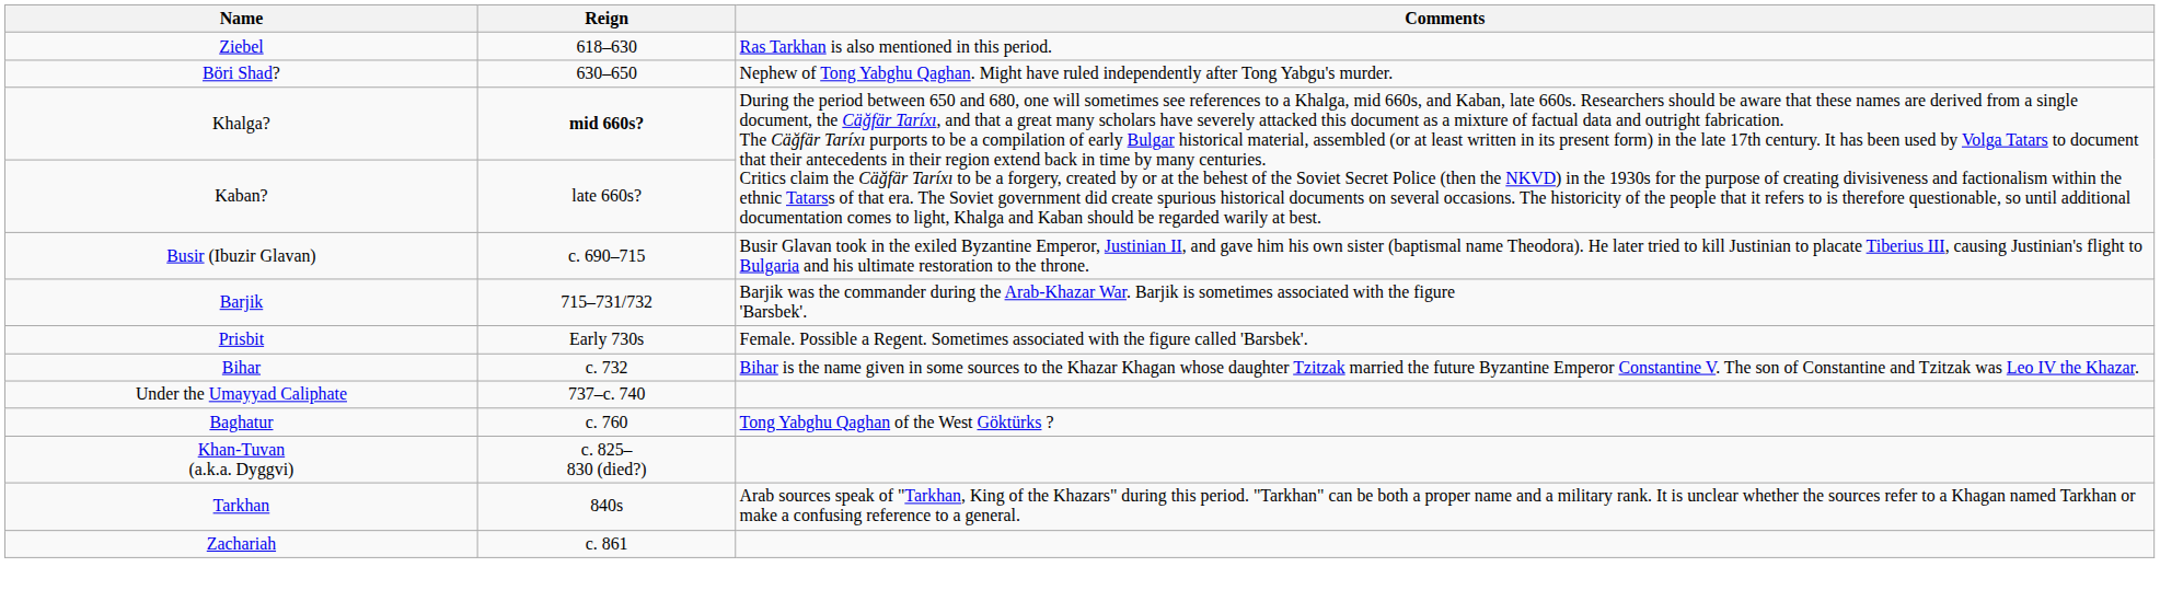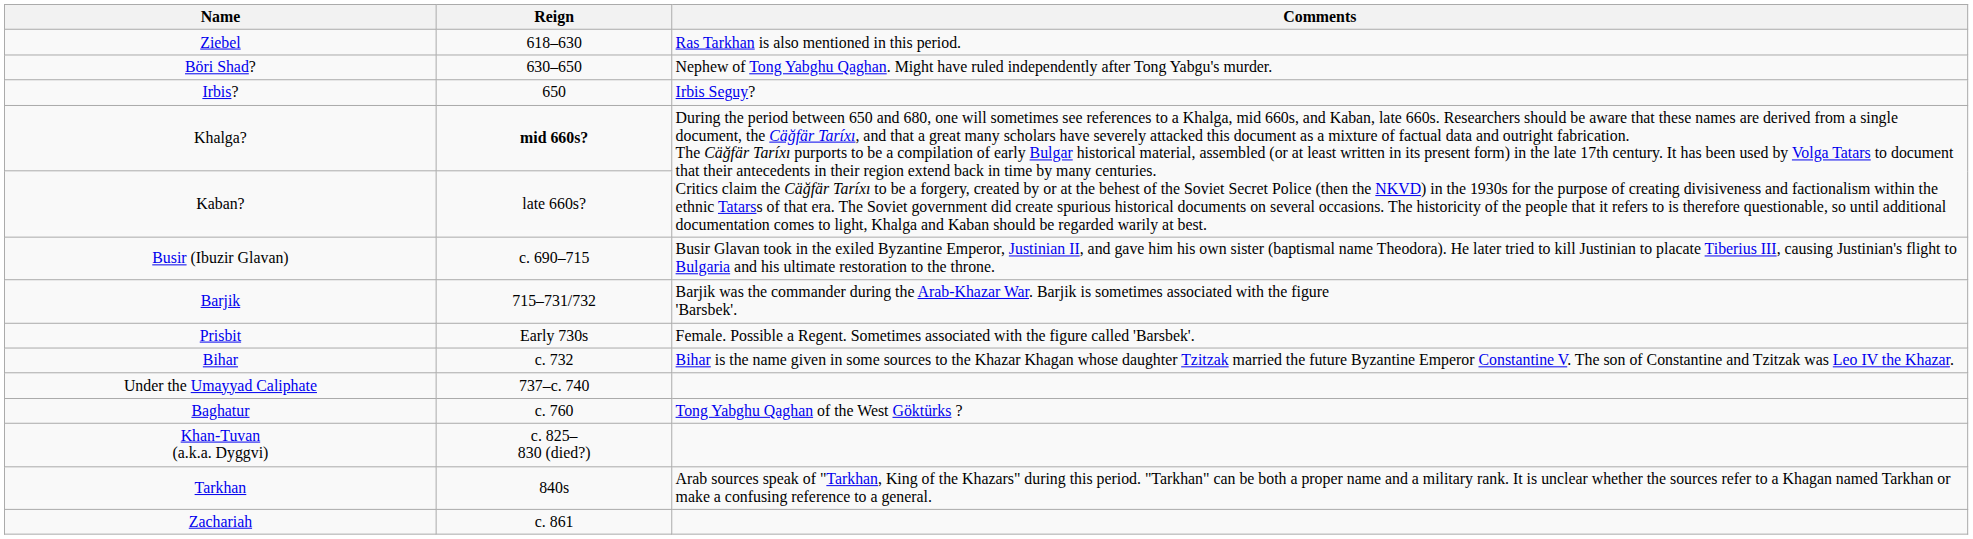+ row: Irbis? | 650 | Irbis Seguy?
